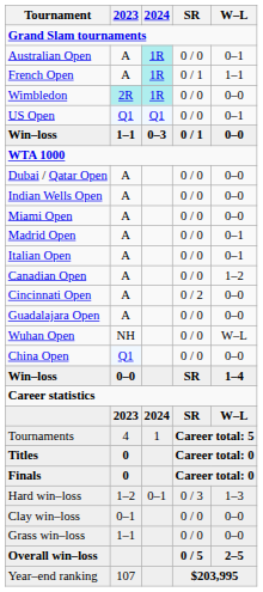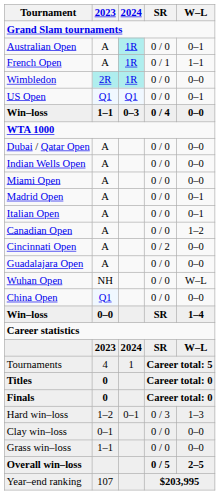Win–loss / 1–1 | SR: 0 / 1 -> 0 / 4
